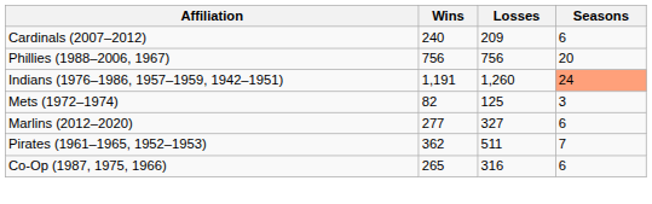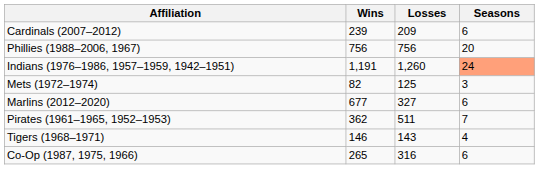Cardinals (2007–2012) | Wins: 240 -> 239
Marlins (2012–2020) | Wins: 277 -> 677
+ row: Tigers (1968–1971) | 146 | 143 | 4
